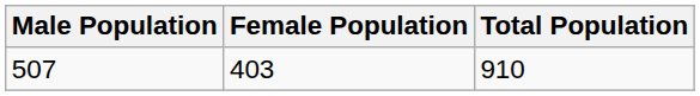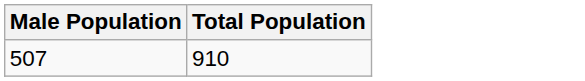- column: Female Population | 403
